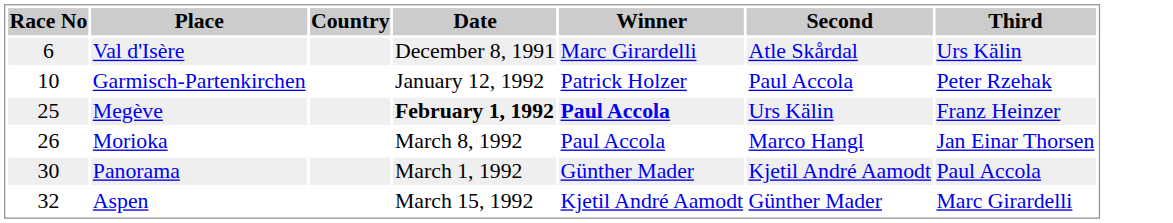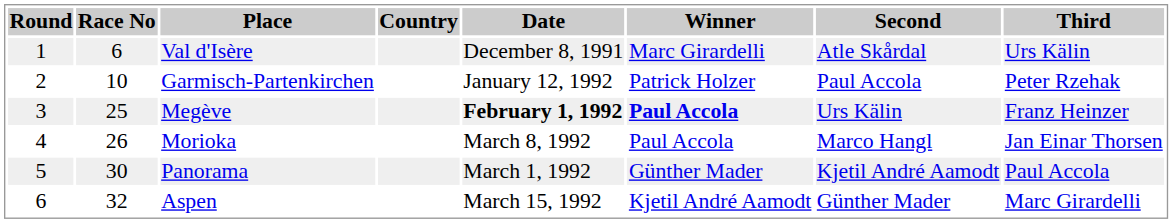+ column: Round | 1 | 2 | 3 | 4 | 5 | 6
